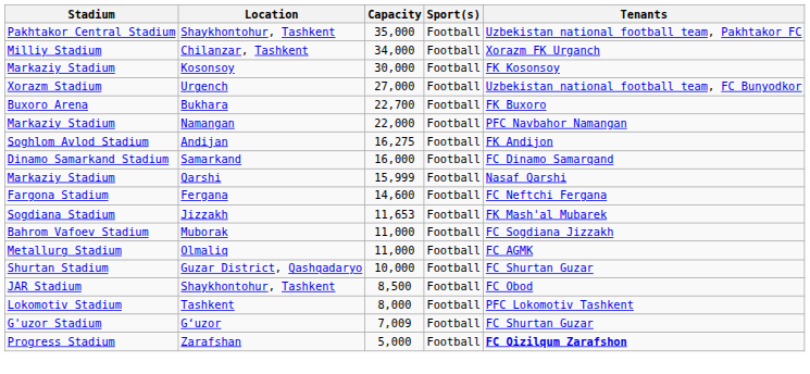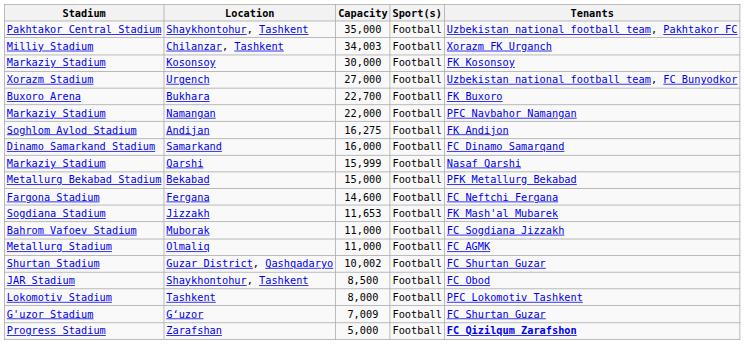Chilanzar, Tashkent | Capacity: 34,000 -> 34,003
+ row: Metallurg Bekabad Stadium | Bekabad | 15,000 | Football | PFK Metallurg Bekabad
Guzar District, Qashqadaryo | Capacity: 10,000 -> 10,002
